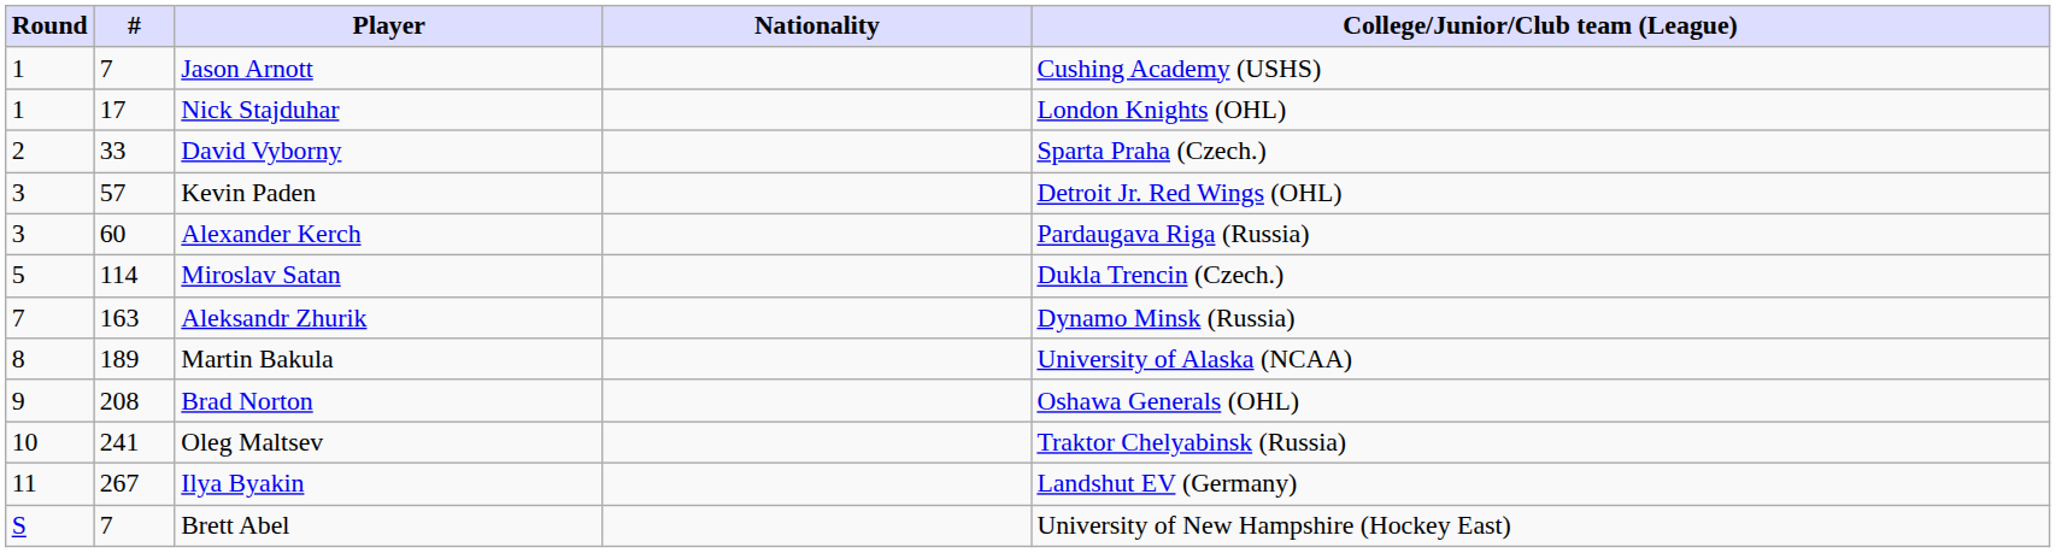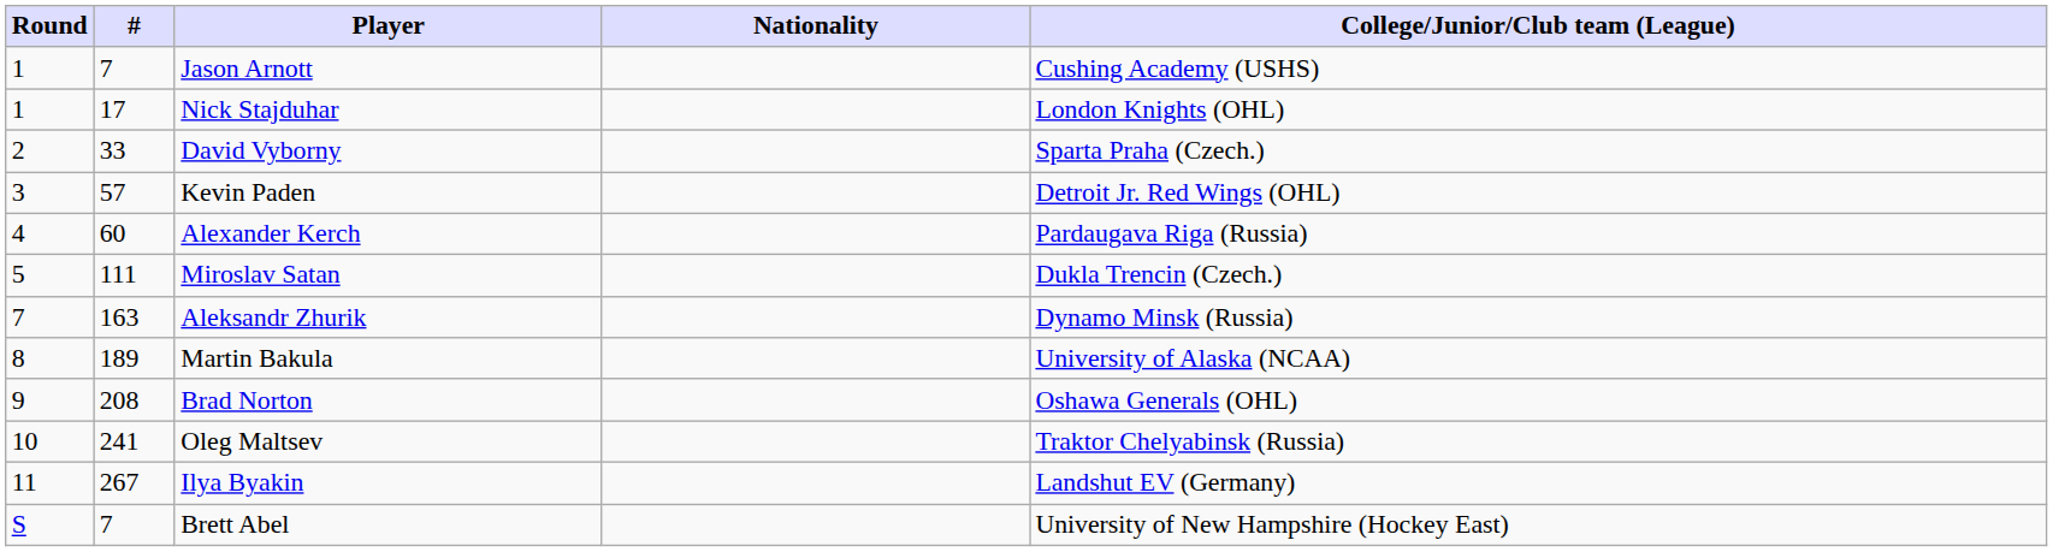Alexander Kerch | Round: 3 -> 4
Miroslav Satan | #: 114 -> 111
